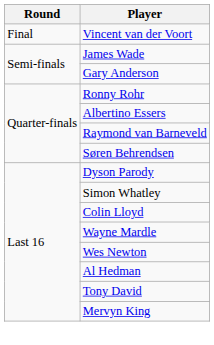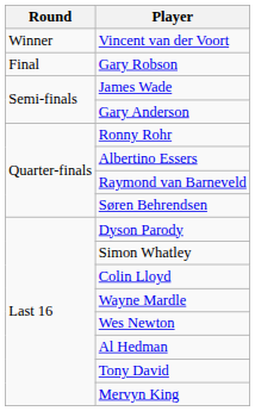Vincent van der Voort | Round: Final -> Winner
+ row: Final | Gary Robson
